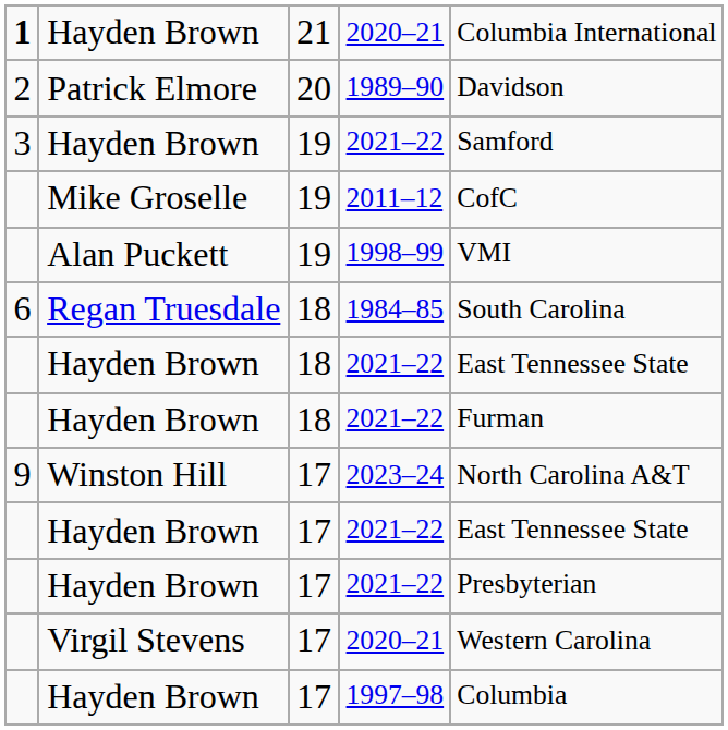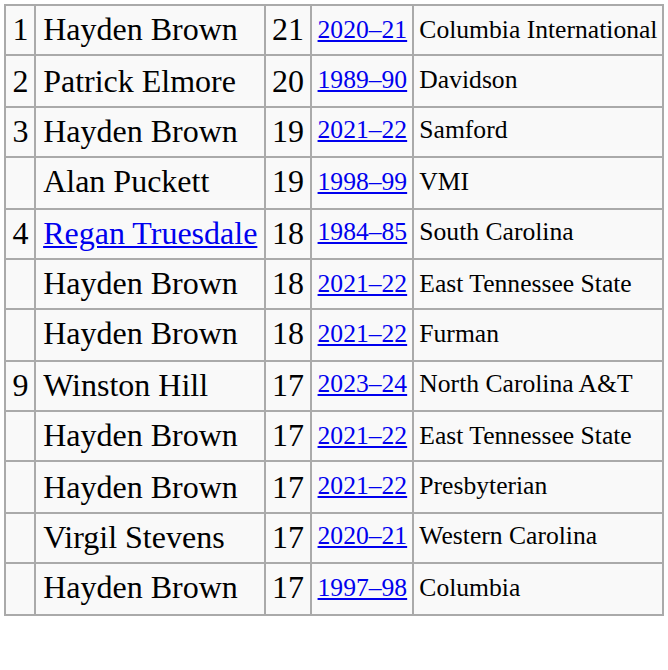21 / 2020–21 | column 1: bold -> normal
- row: Mike Groselle | 19 | 2011–12 | CofC
1984–85 | column 1: 6 -> 4
